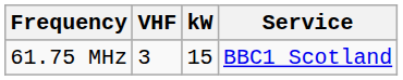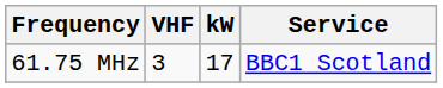61.75 MHz | kW: 15 -> 17
